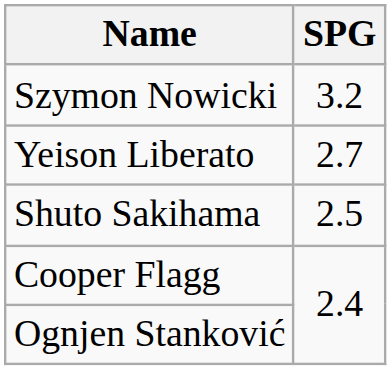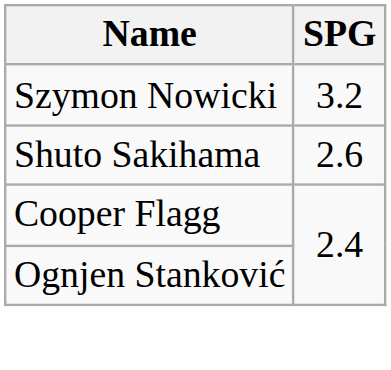- row: Yeison Liberato | 2.7
Shuto Sakihama | SPG: 2.5 -> 2.6
